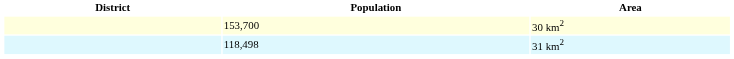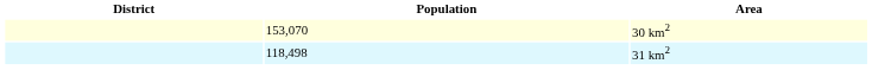30 km2 | Population: 153,700 -> 153,070
